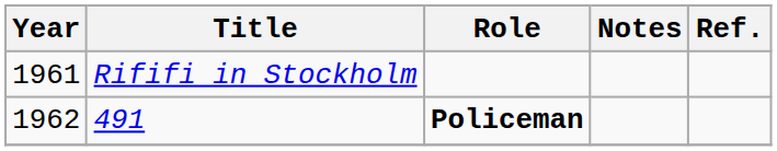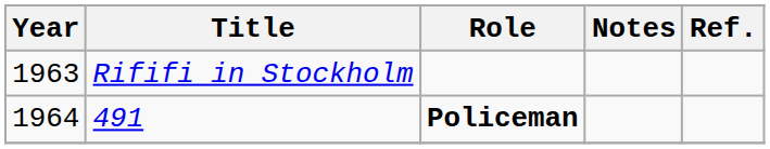Rififi in Stockholm | Year: 1961 -> 1963
491 | Year: 1962 -> 1964
